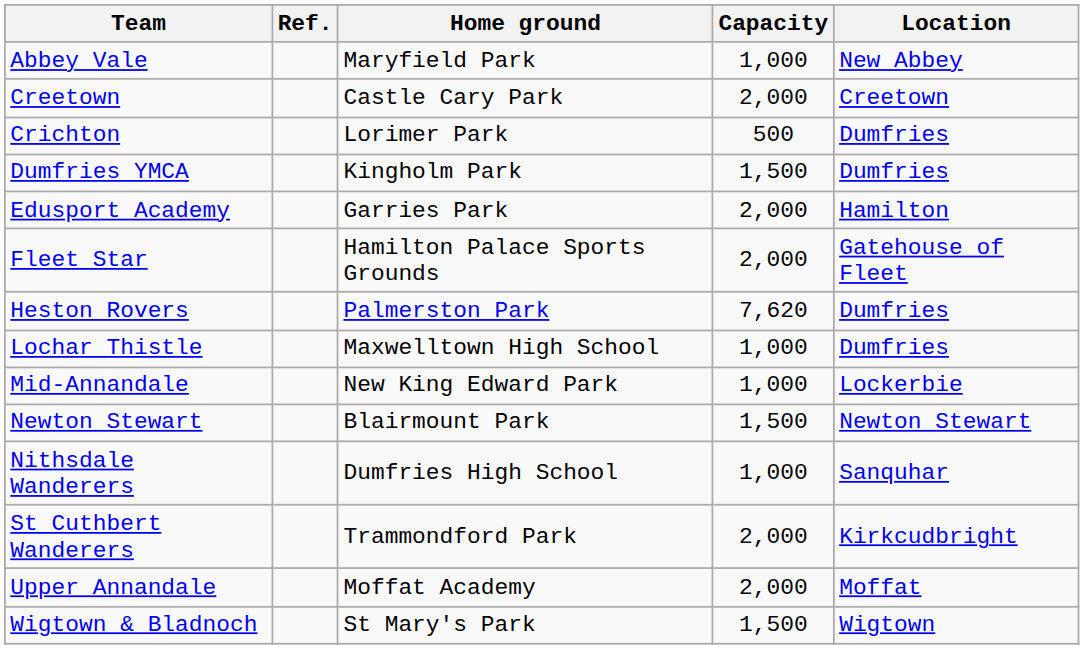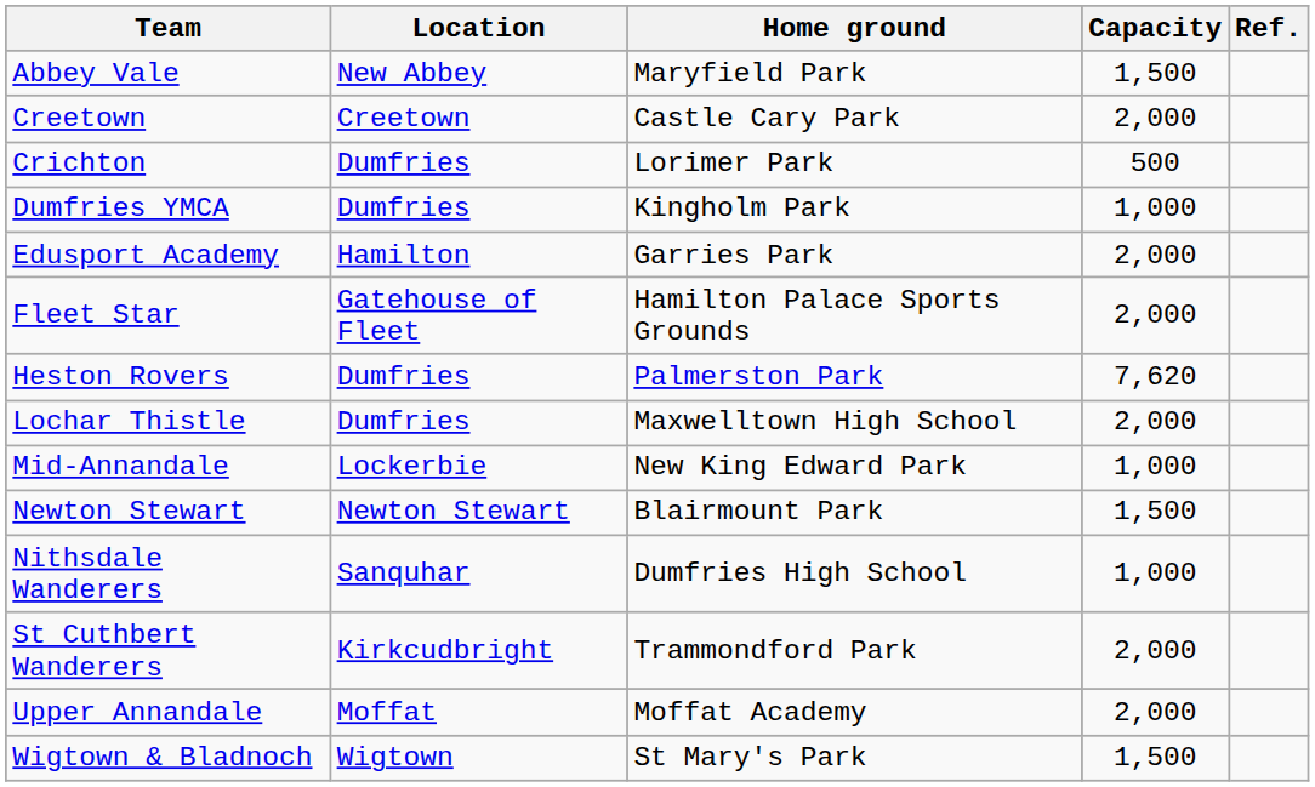columns swapped: Location <-> Ref.
Abbey Vale | Capacity: 1,000 -> 1,500
Dumfries YMCA | Capacity: 1,500 -> 1,000
Lochar Thistle | Capacity: 1,000 -> 2,000
